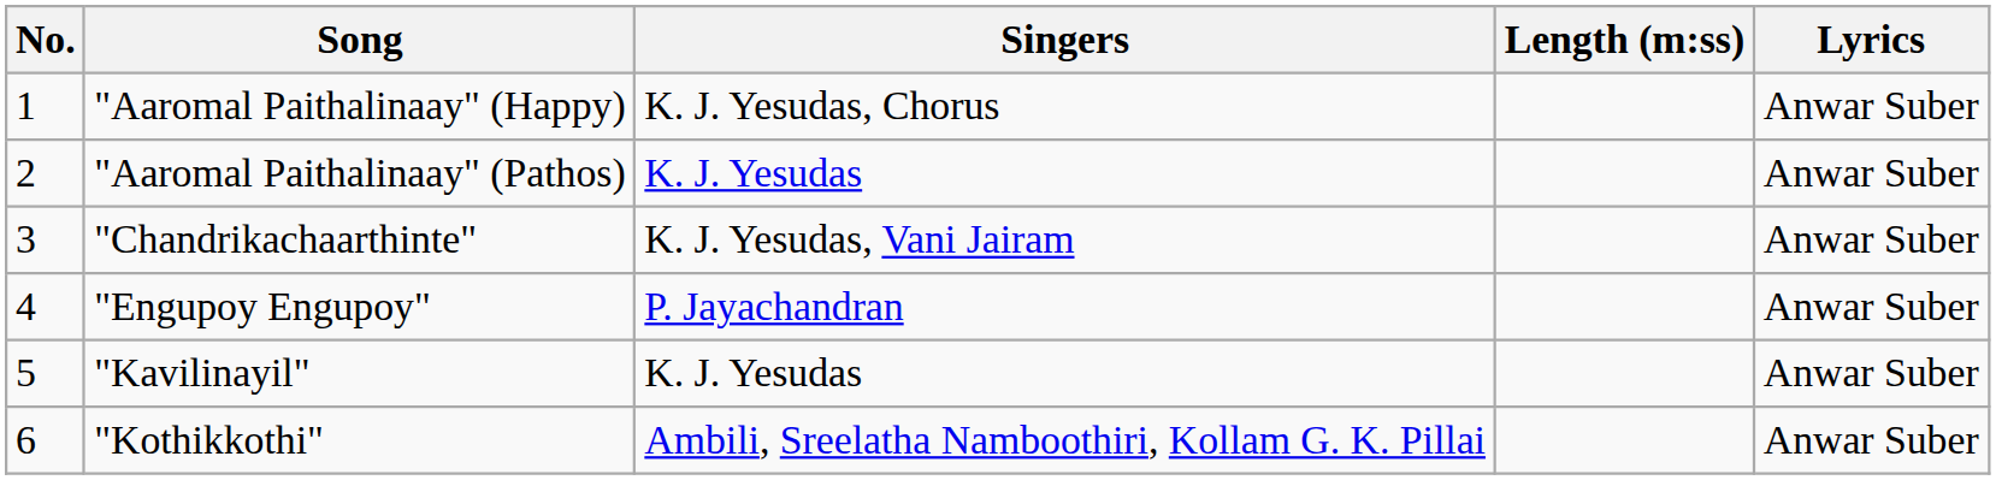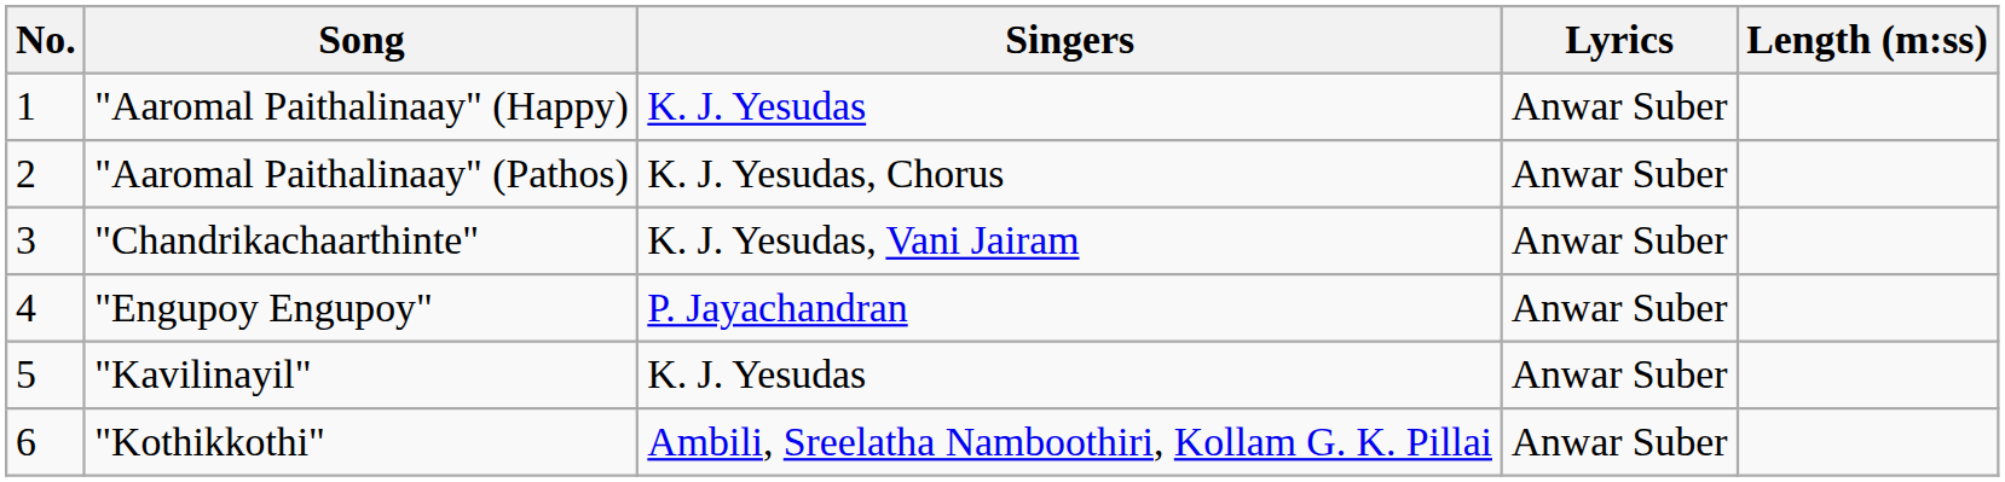columns swapped: Lyrics <-> Length (m:ss)
"Aaromal Paithalinaay" (Happy) | Singers: K. J. Yesudas, Chorus -> K. J. Yesudas
"Aaromal Paithalinaay" (Pathos) | Singers: K. J. Yesudas -> K. J. Yesudas, Chorus
